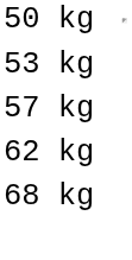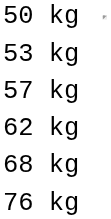+ row: 76 kg
